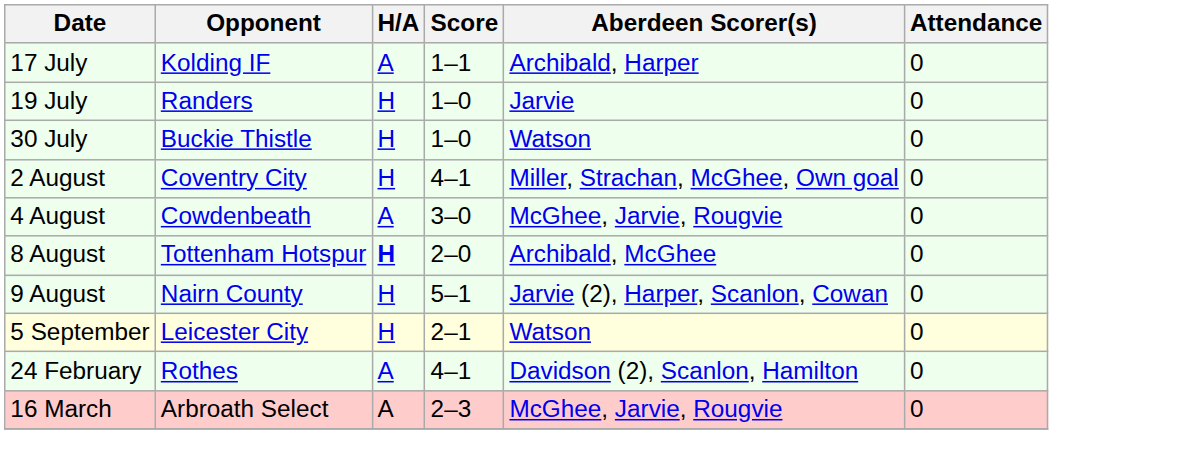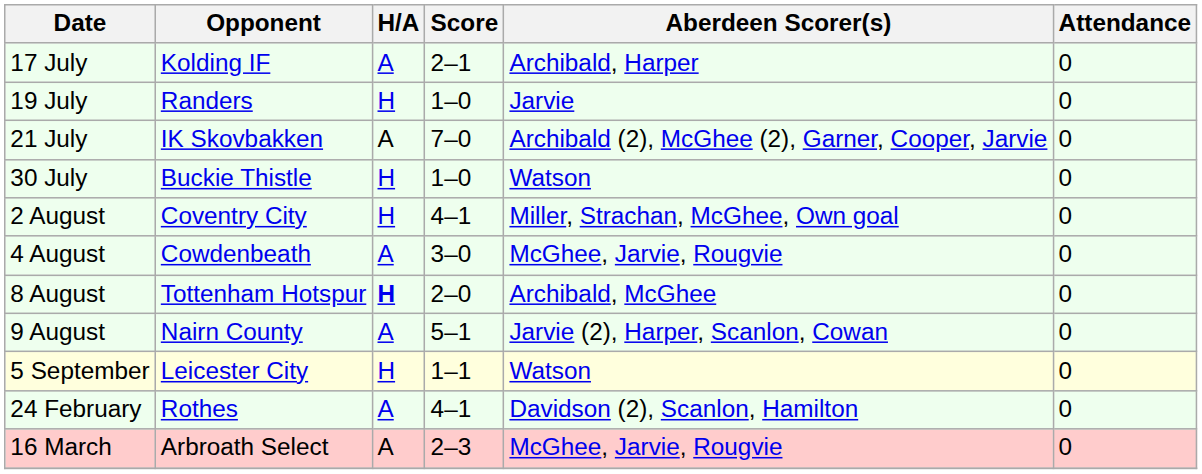17 July | Score: 1–1 -> 2–1
+ row: 21 July | IK Skovbakken | A | 7–0 | Archibald (2), McGhee (2), Garner, Cooper, Jarvie | 0
9 August | H/A: H -> A
5 September | Score: 2–1 -> 1–1
